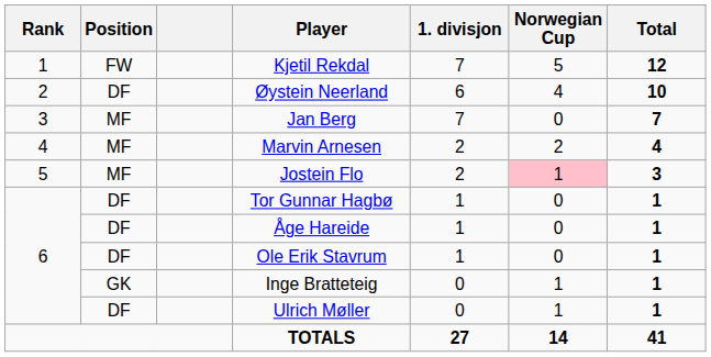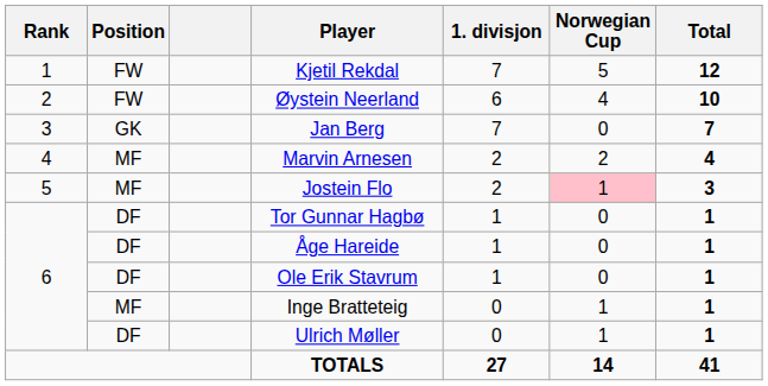Øystein Neerland | Position: DF -> FW
Jan Berg | Position: MF -> GK
Inge Bratteteig | Position: GK -> MF
